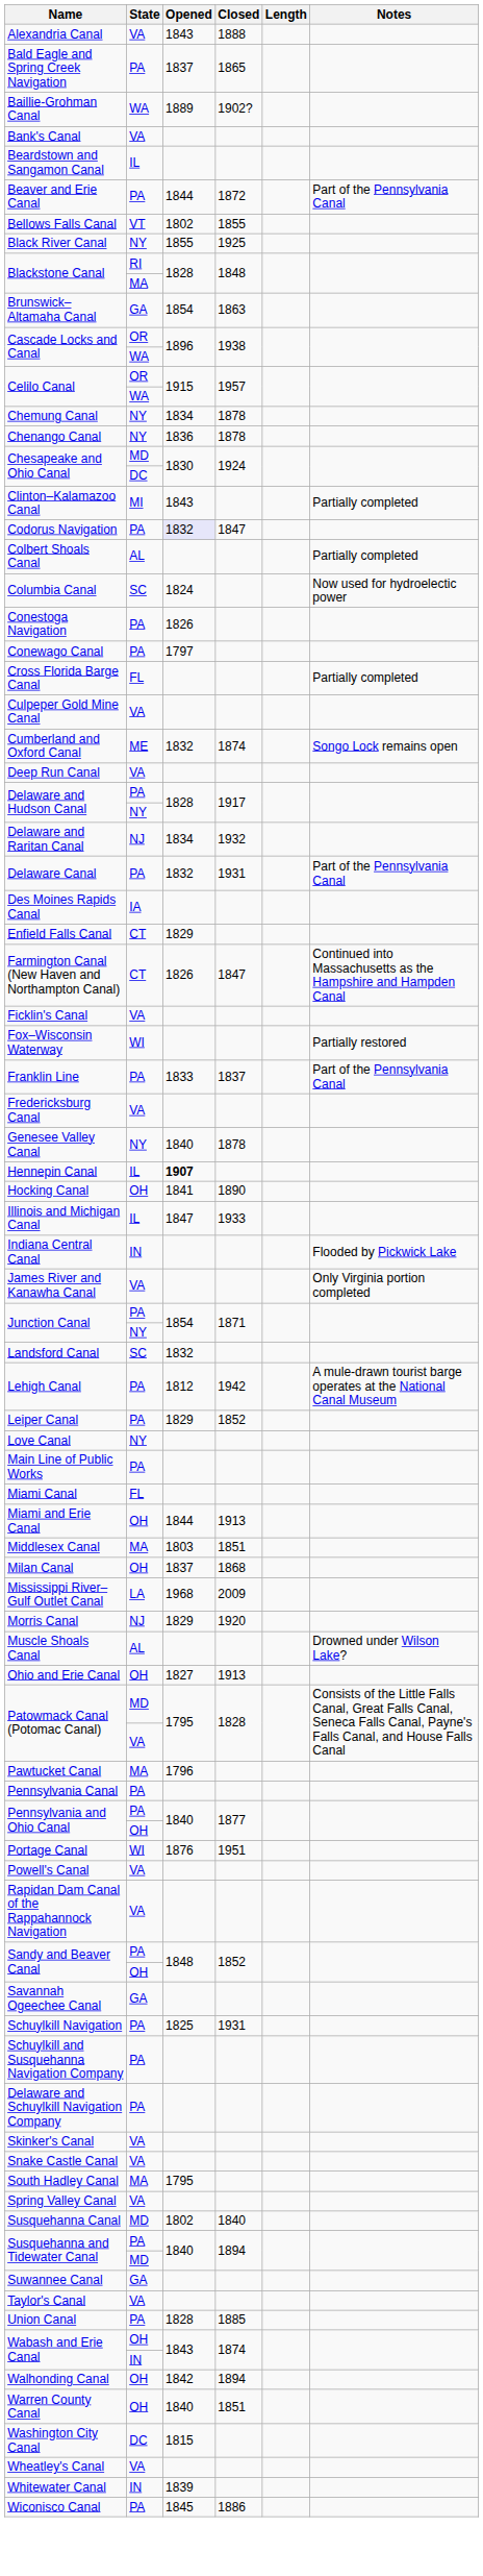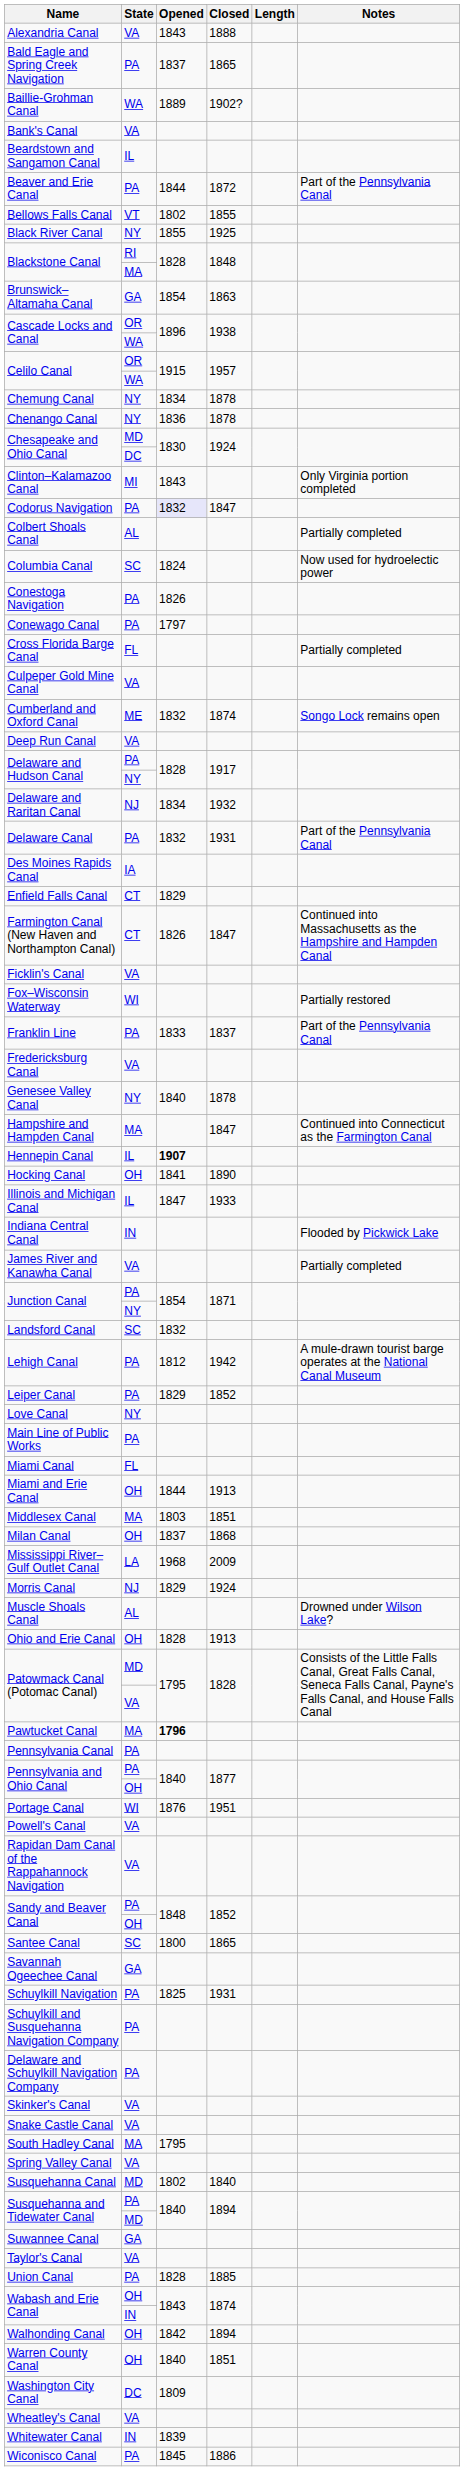Clinton–Kalamazoo Canal | Notes: Partially completed -> Only Virginia portion completed
+ row: Hampshire and Hampden Canal | MA | 1847 | Continued into Connecticut as the Farmington Canal
James River and Kanawha Canal | Notes: Only Virginia portion completed -> Partially completed
Morris Canal | Closed: 1920 -> 1924
Ohio and Erie Canal | Opened: 1827 -> 1828
Pawtucket Canal | Opened: normal -> bold
+ row: Santee Canal | SC | 1800 | 1865
Washington City Canal | Opened: 1815 -> 1809
